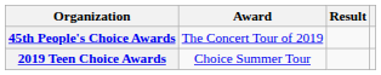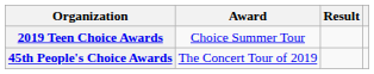rows swapped: 2019 Teen Choice Awards <-> 45th People's Choice Awards
